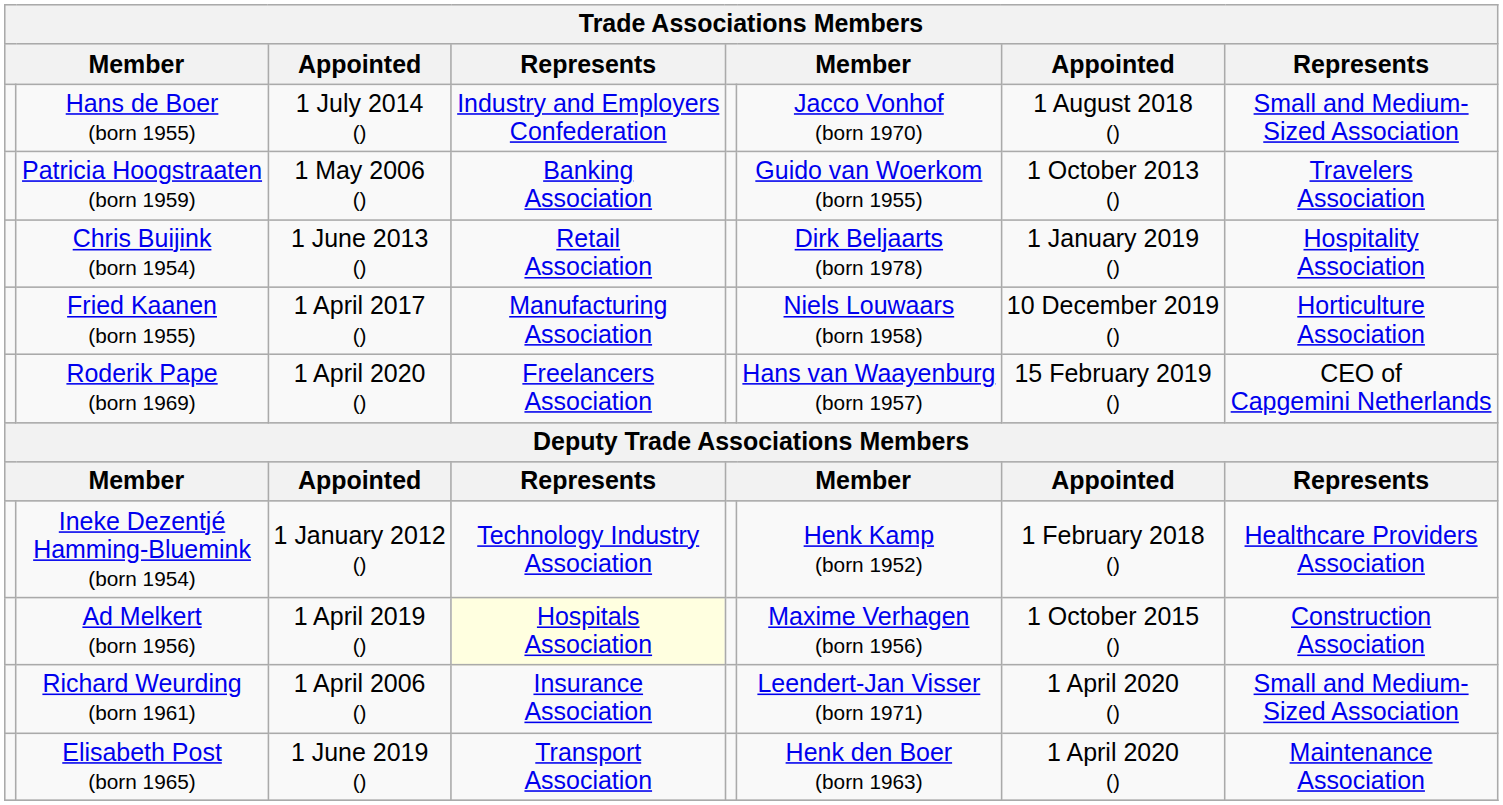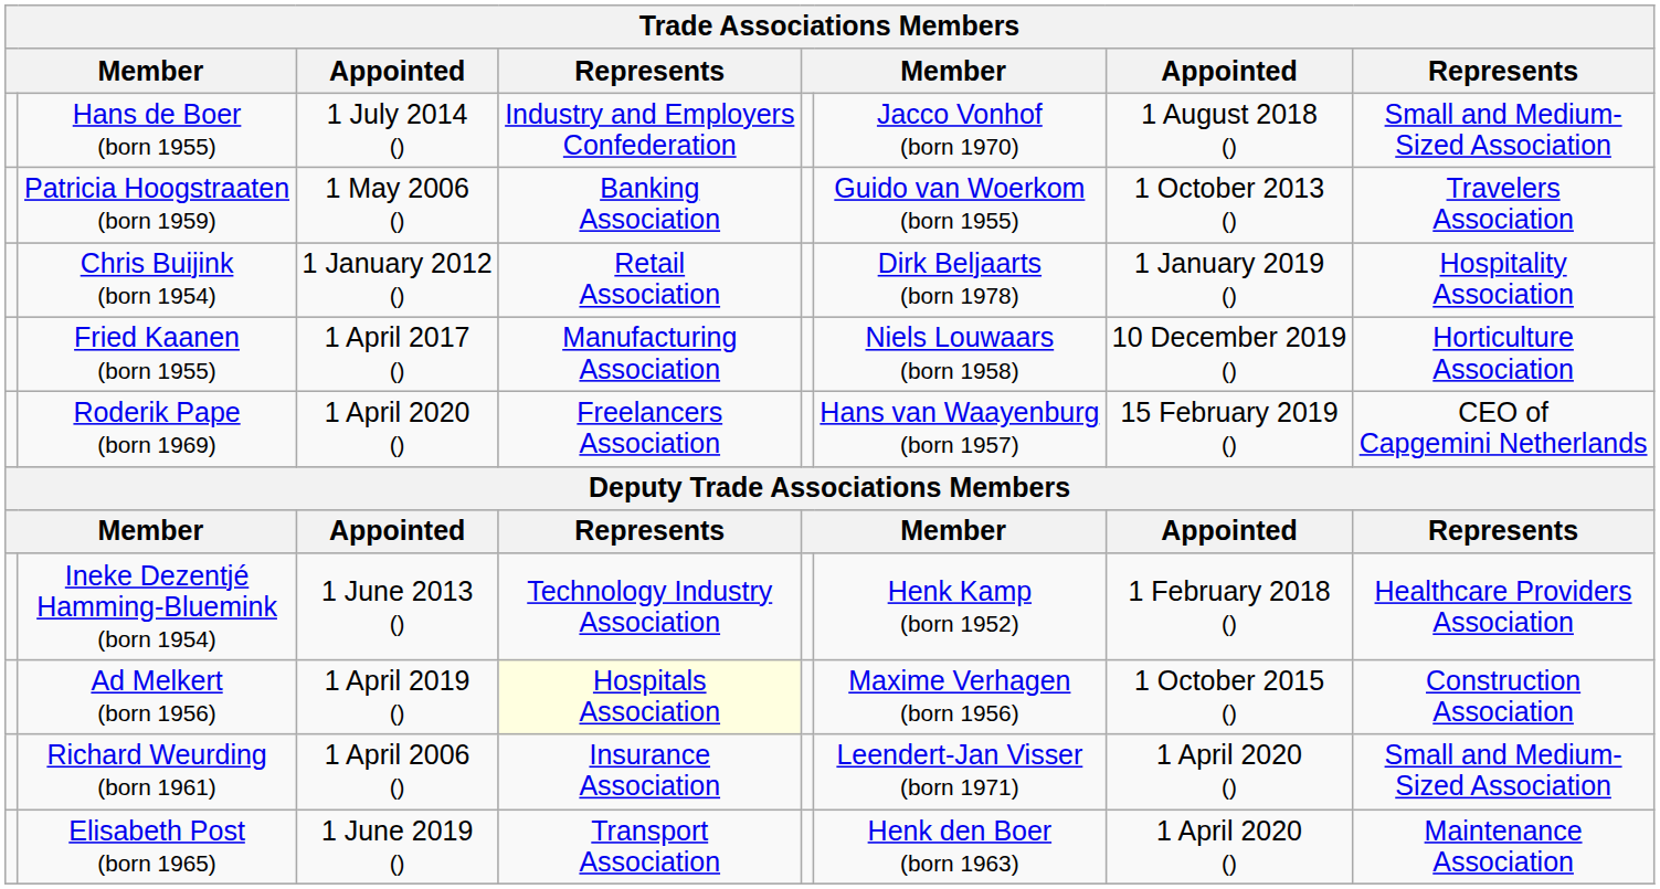Chris Buijink (born 1954) | column 3: 1 June 2013 () -> 1 January 2012 ()
Ineke Dezentjé Hamming-Bluemink (born 1954) | column 3: 1 January 2012 () -> 1 June 2013 ()
